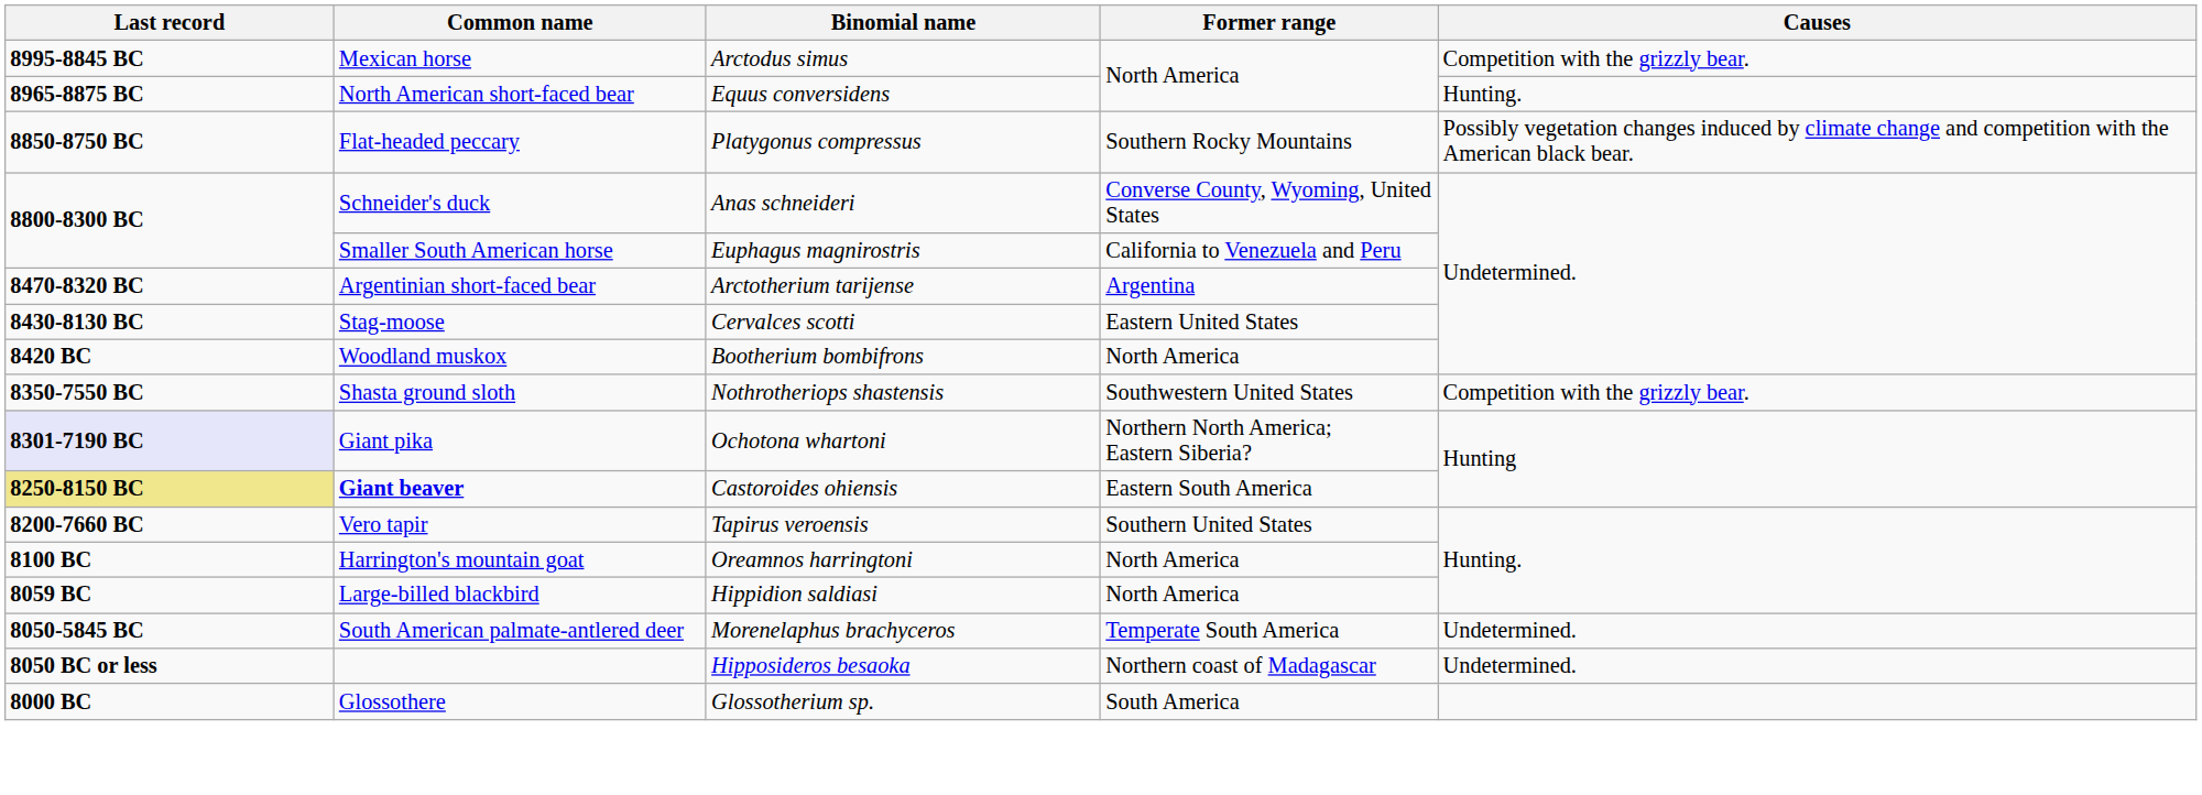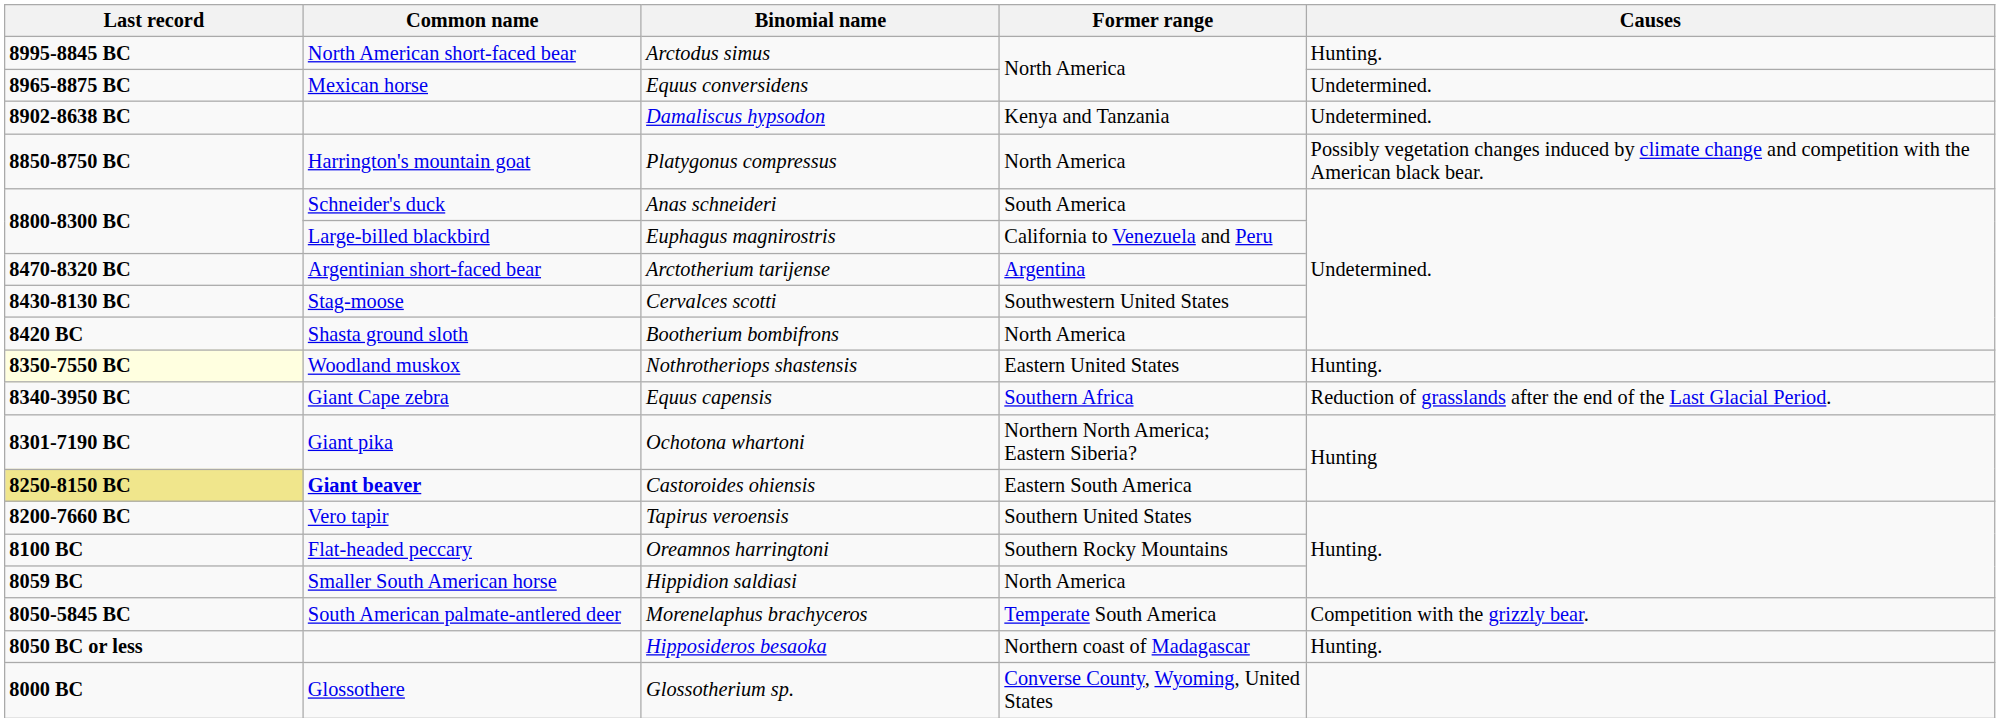Arctodus simus | Common name: Mexican horse -> North American short-faced bear
Arctodus simus | Causes: Competition with the grizzly bear. -> Hunting.
Equus conversidens | Common name: North American short-faced bear -> Mexican horse
Equus conversidens | Causes: Hunting. -> Undetermined.
+ row: 8902-8638 BC | Damaliscus hypsodon | Kenya and Tanzania | Undetermined.
Platygonus compressus | Common name: Flat-headed peccary -> Harrington's mountain goat
Platygonus compressus | Former range: Southern Rocky Mountains -> North America
Anas schneideri | Former range: Converse County, Wyoming, United States -> South America
Euphagus magnirostris | Common name: Smaller South American horse -> Large-billed blackbird
Cervalces scotti | Former range: Eastern United States -> Southwestern United States
Bootherium bombifrons | Common name: Woodland muskox -> Shasta ground sloth
Nothrotheriops shastensis | Last record: no background -> lightyellow background
Nothrotheriops shastensis | Common name: Shasta ground sloth -> Woodland muskox
Nothrotheriops shastensis | Former range: Southwestern United States -> Eastern United States
Nothrotheriops shastensis | Causes: Competition with the grizzly bear. -> Hunting.
+ row: 8340-3950 BC | Giant Cape zebra | Equus capensis | Southern Africa | Reduction of grasslands after the end of the Last Glacial Period.
Ochotona whartoni | Last record: lavender background -> no background
Oreamnos harringtoni | Common name: Harrington's mountain goat -> Flat-headed peccary
Oreamnos harringtoni | Former range: North America -> Southern Rocky Mountains
Hippidion saldiasi | Common name: Large-billed blackbird -> Smaller South American horse
Morenelaphus brachyceros | Causes: Undetermined. -> Competition with the grizzly bear.
Hipposideros besaoka | Causes: Undetermined. -> Hunting.
Glossotherium sp. | Former range: South America -> Converse County, Wyoming, United States
